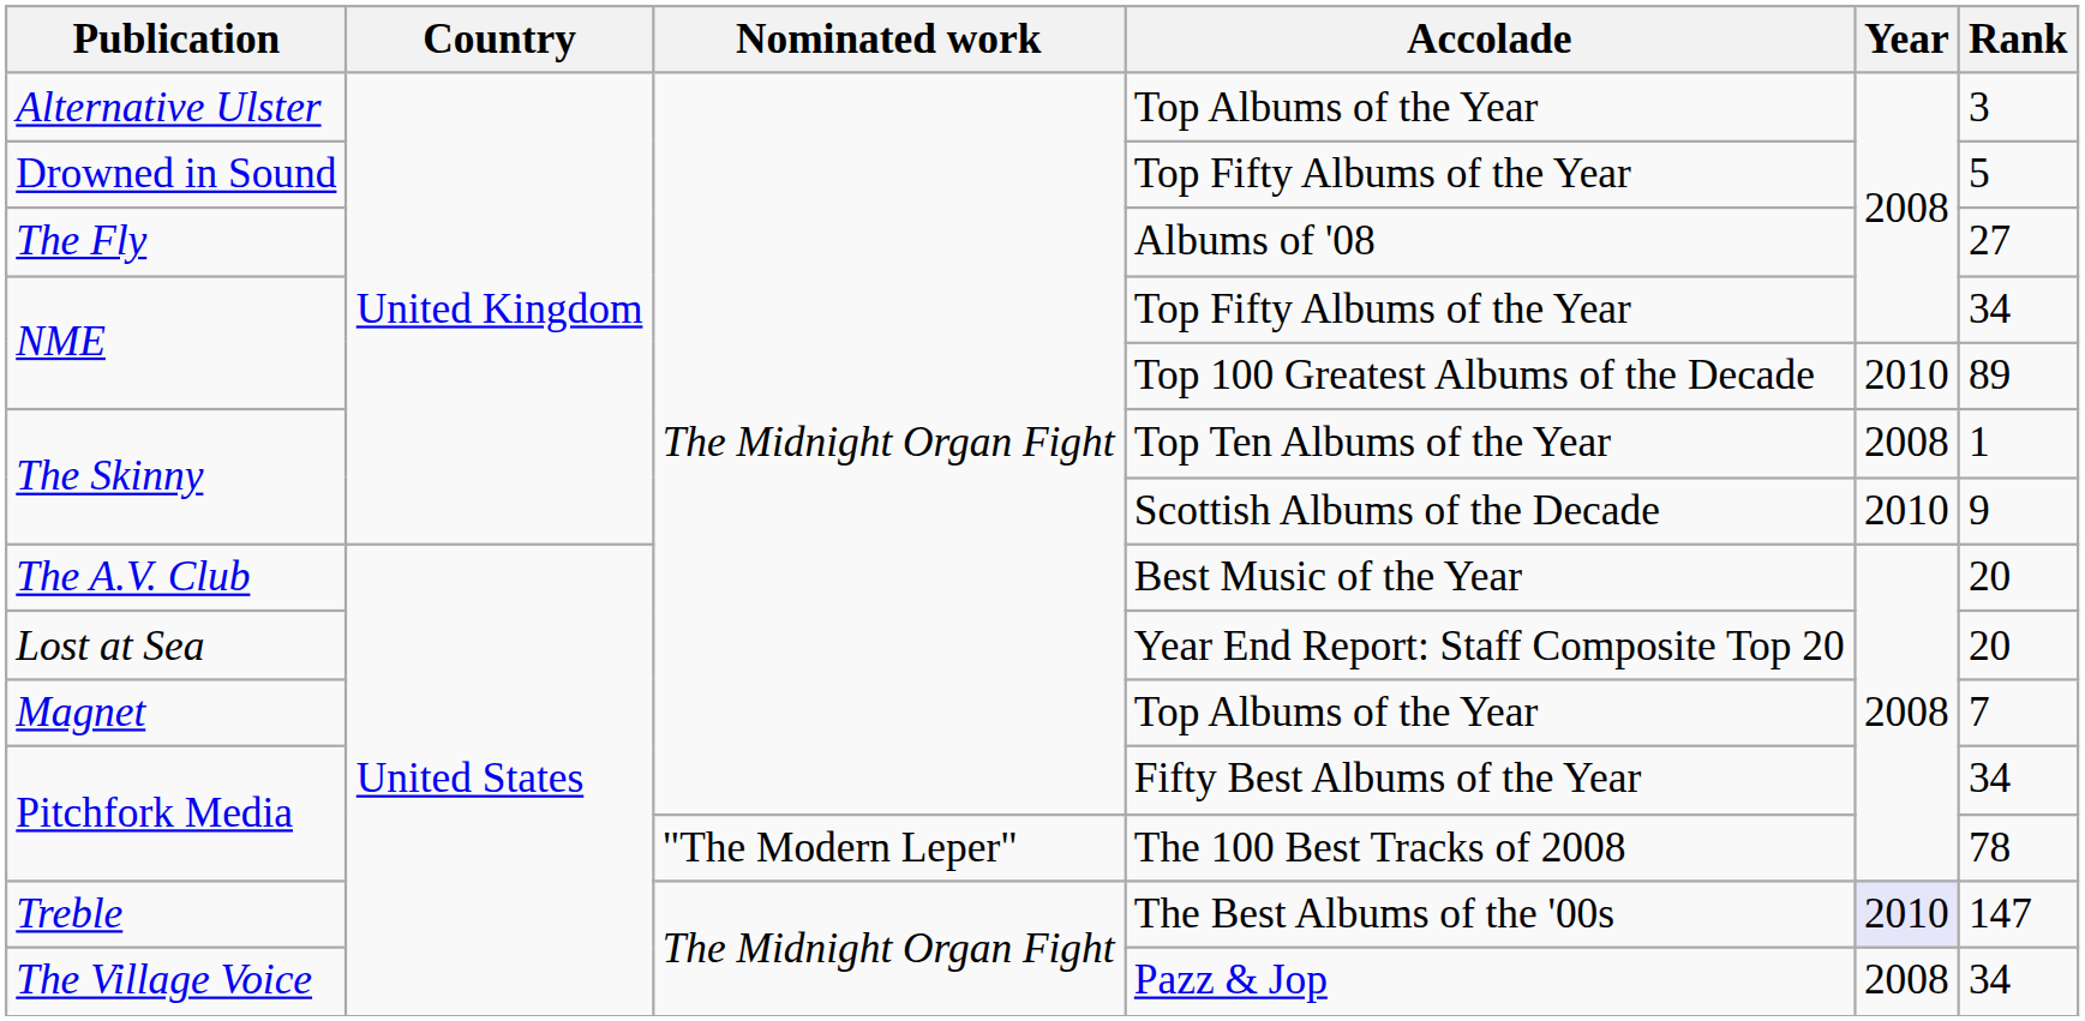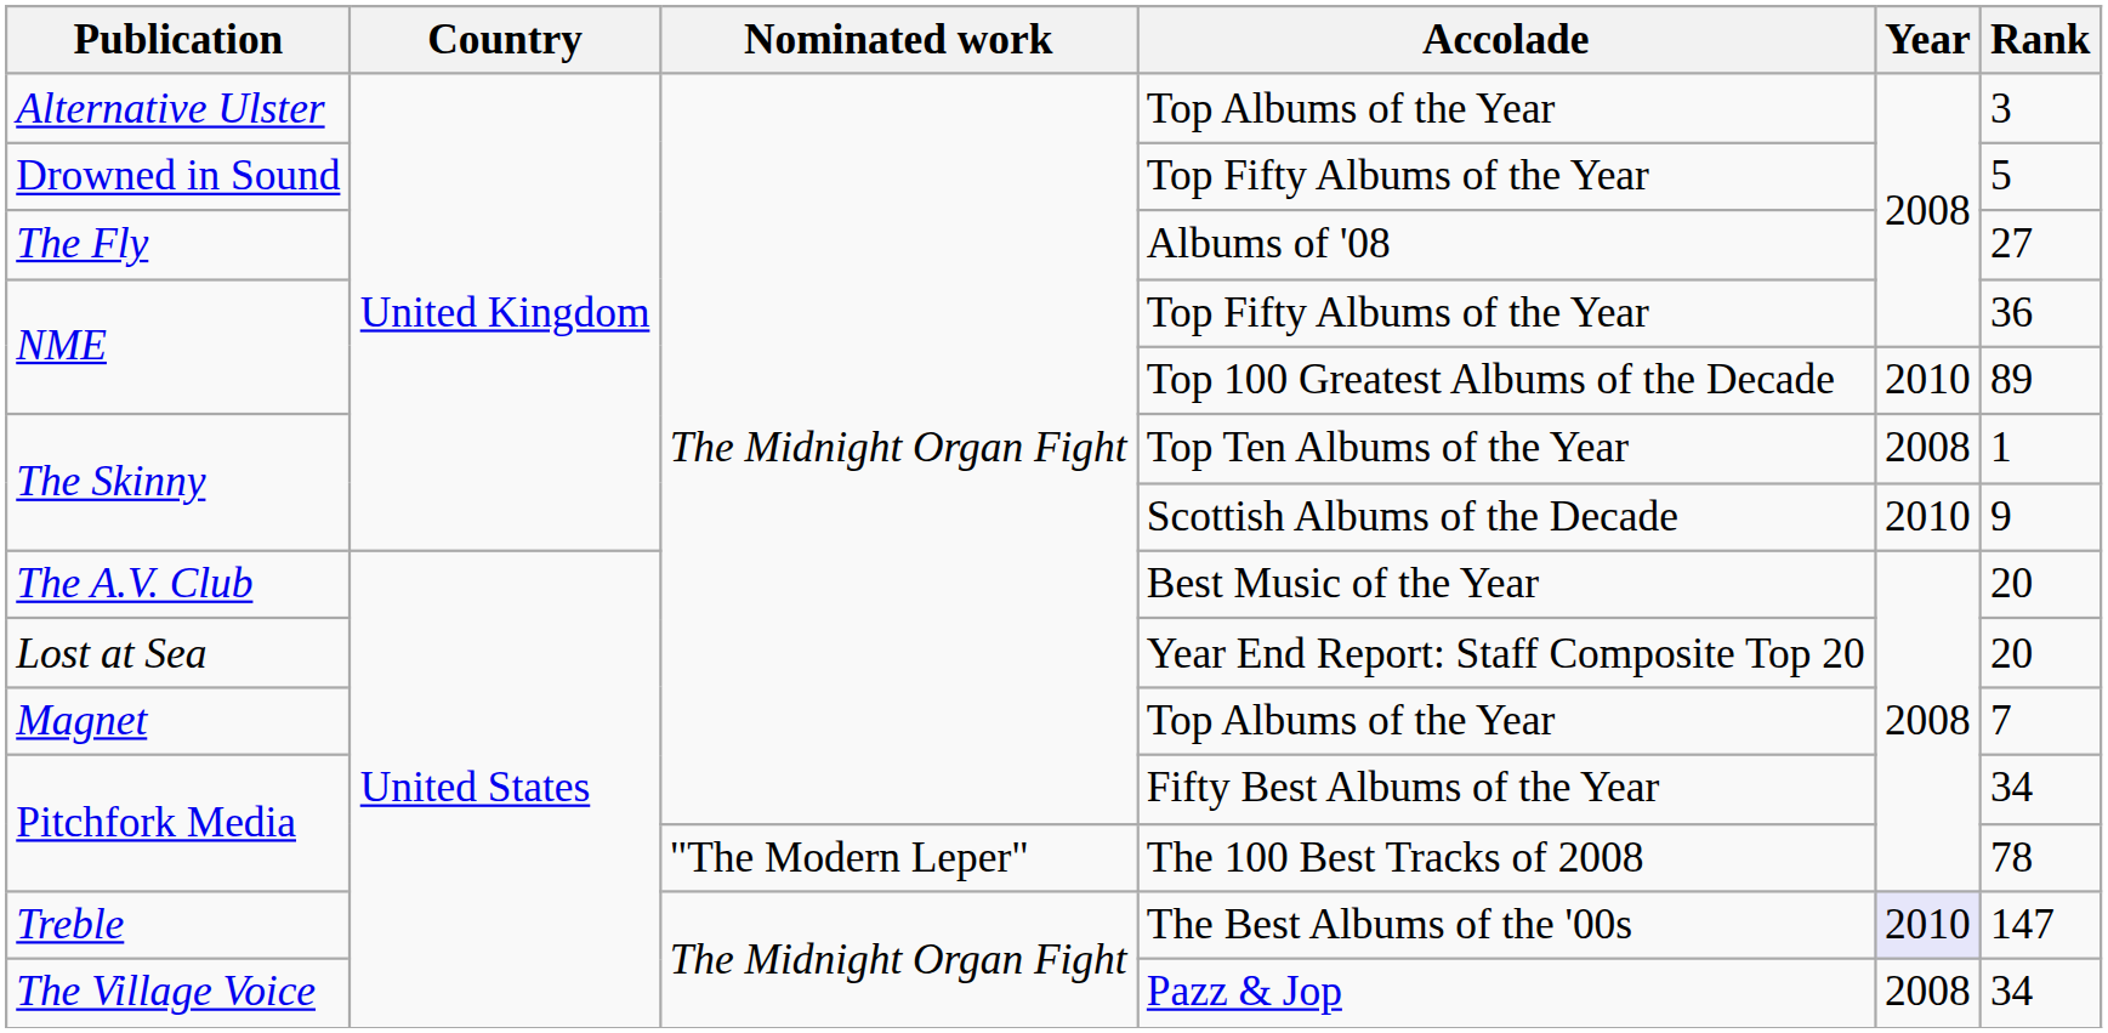NME / Top Fifty Albums of the Year | Rank: 34 -> 36
